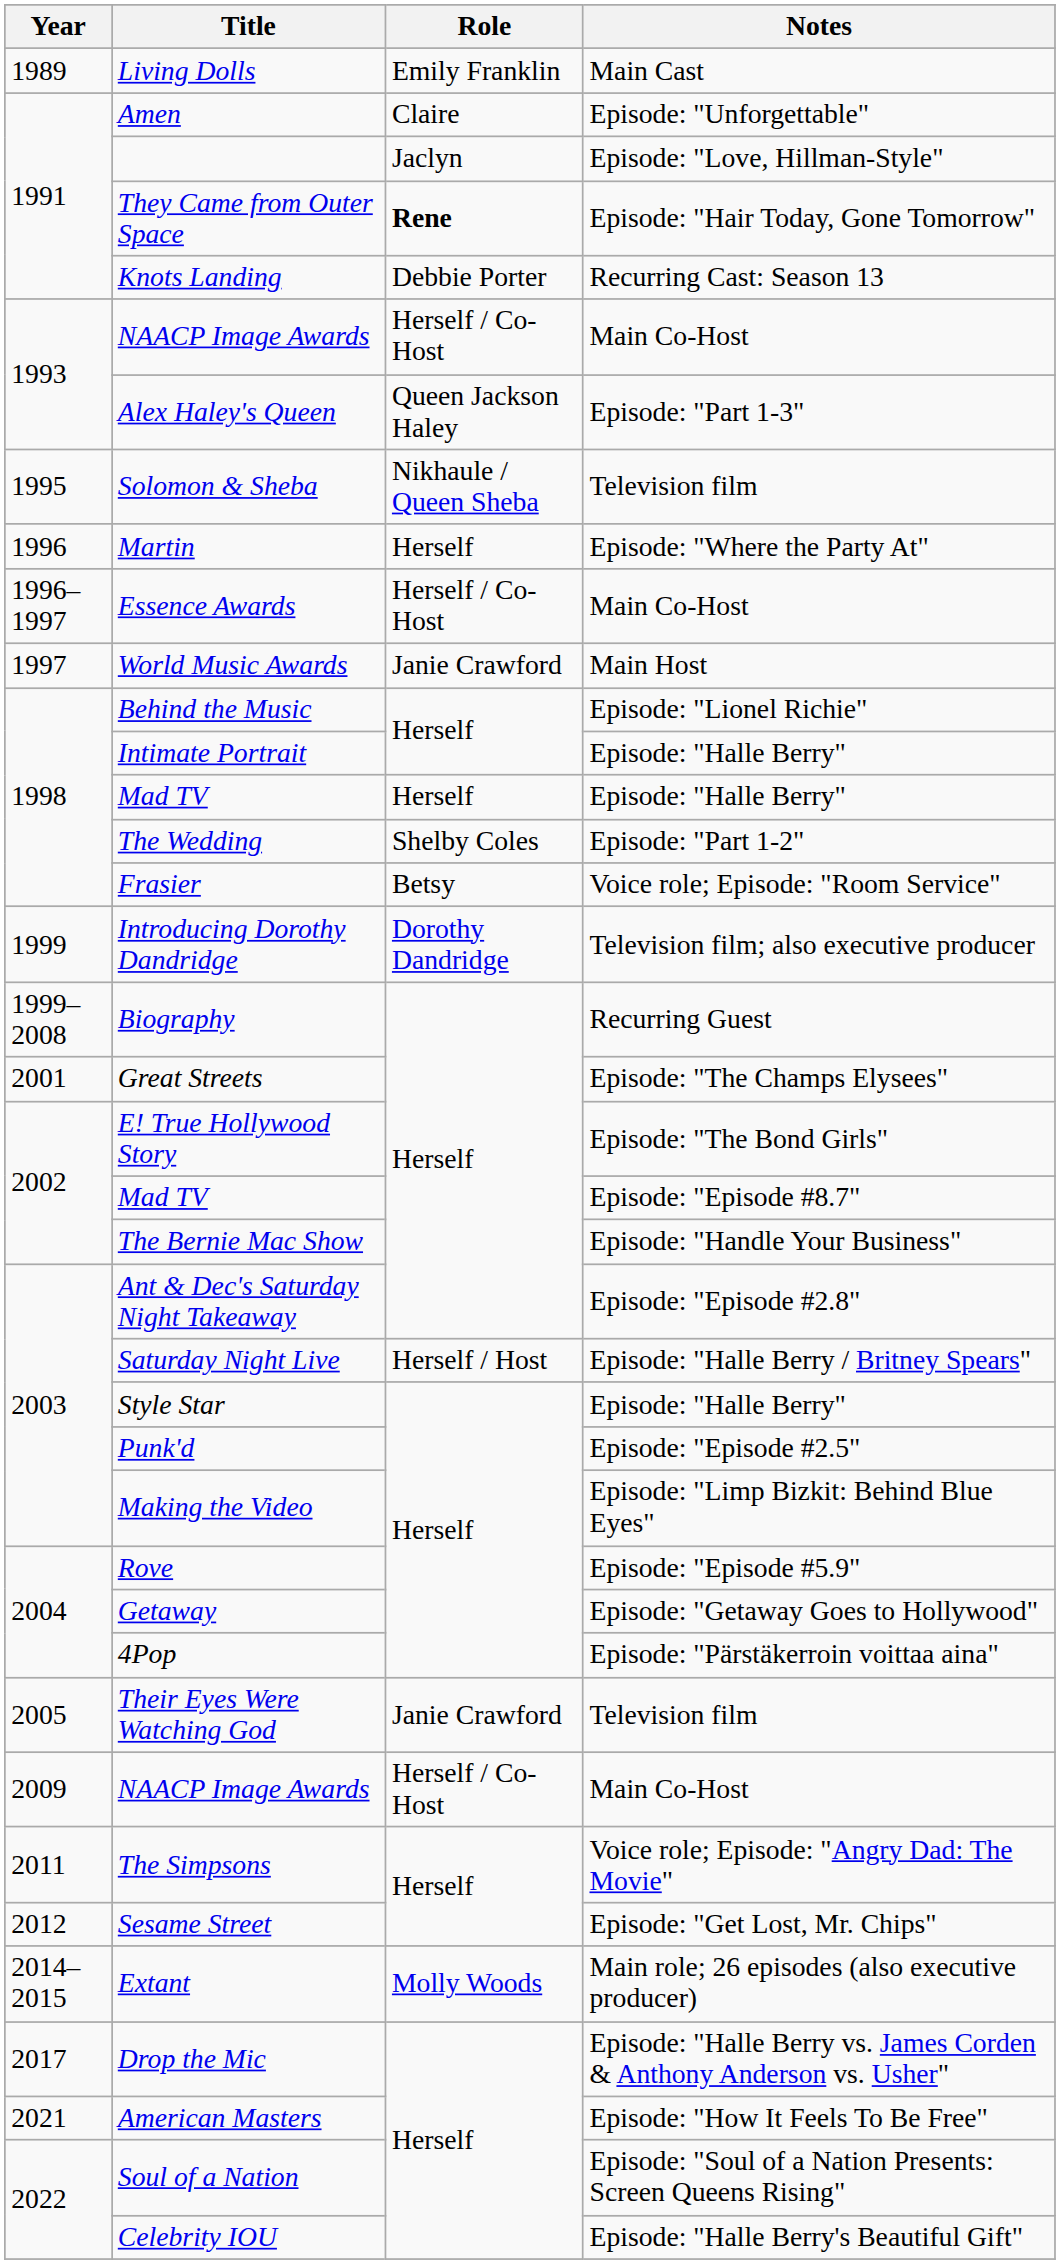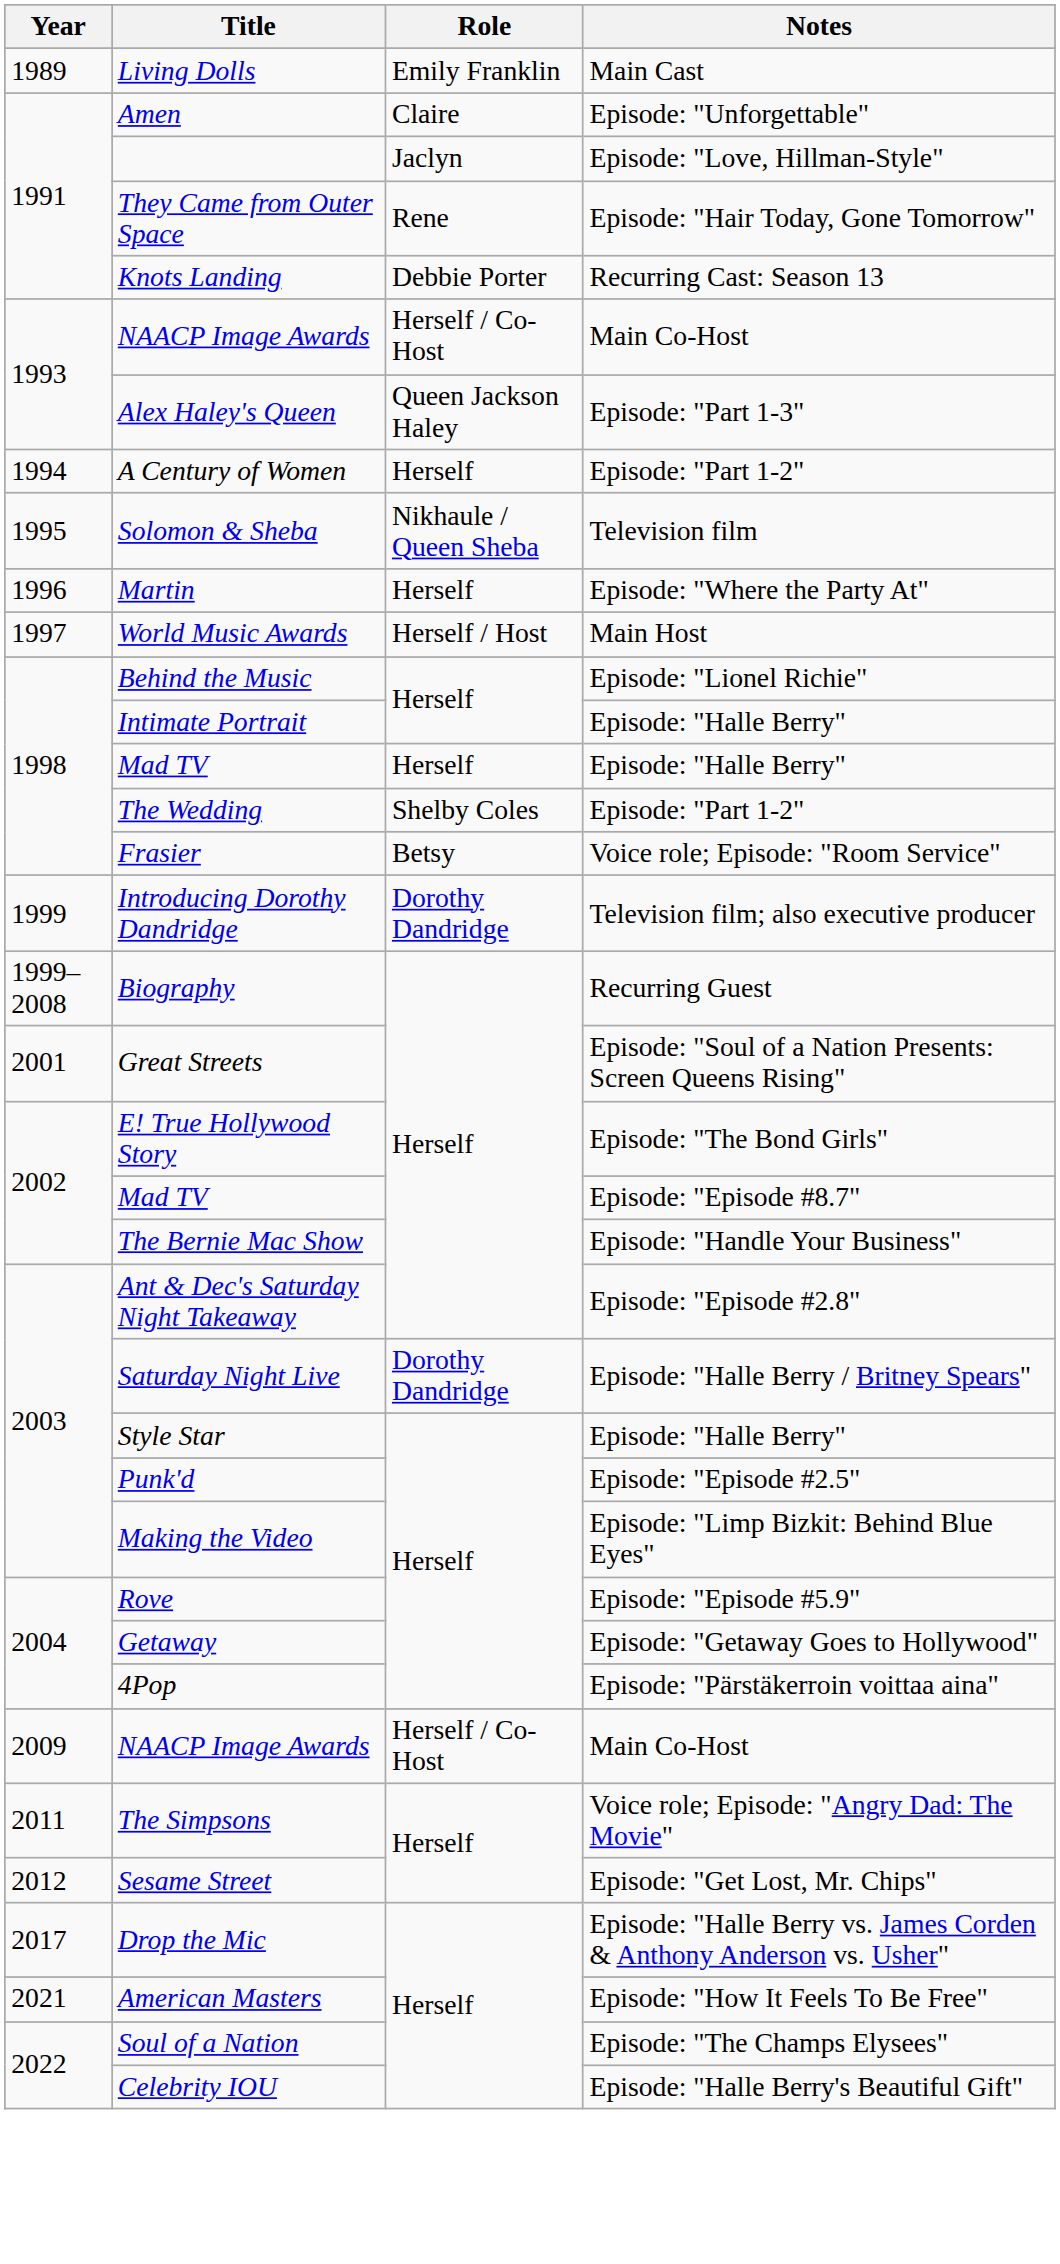They Came from Outer Space | Role: bold -> normal
+ row: 1994 | A Century of Women | Herself | Episode: "Part 1-2"
- row: 1996–1997 | Essence Awards | Herself / Co-Host | Main Co-Host
World Music Awards | Role: Janie Crawford -> Herself / Host
Great Streets | Notes: Episode: "The Champs Elysees" -> Episode: "Soul of a Nation Presents: Screen Queens Rising"
Saturday Night Live | Role: Herself / Host -> Dorothy Dandridge
- row: 2005 | Their Eyes Were Watching God | Janie Crawford | Television film
- row: 2014–2015 | Extant | Molly Woods | Main role; 26 episodes (also executive producer)
Soul of a Nation | Notes: Episode: "Soul of a Nation Presents: Screen Queens Rising" -> Episode: "The Champs Elysees"
